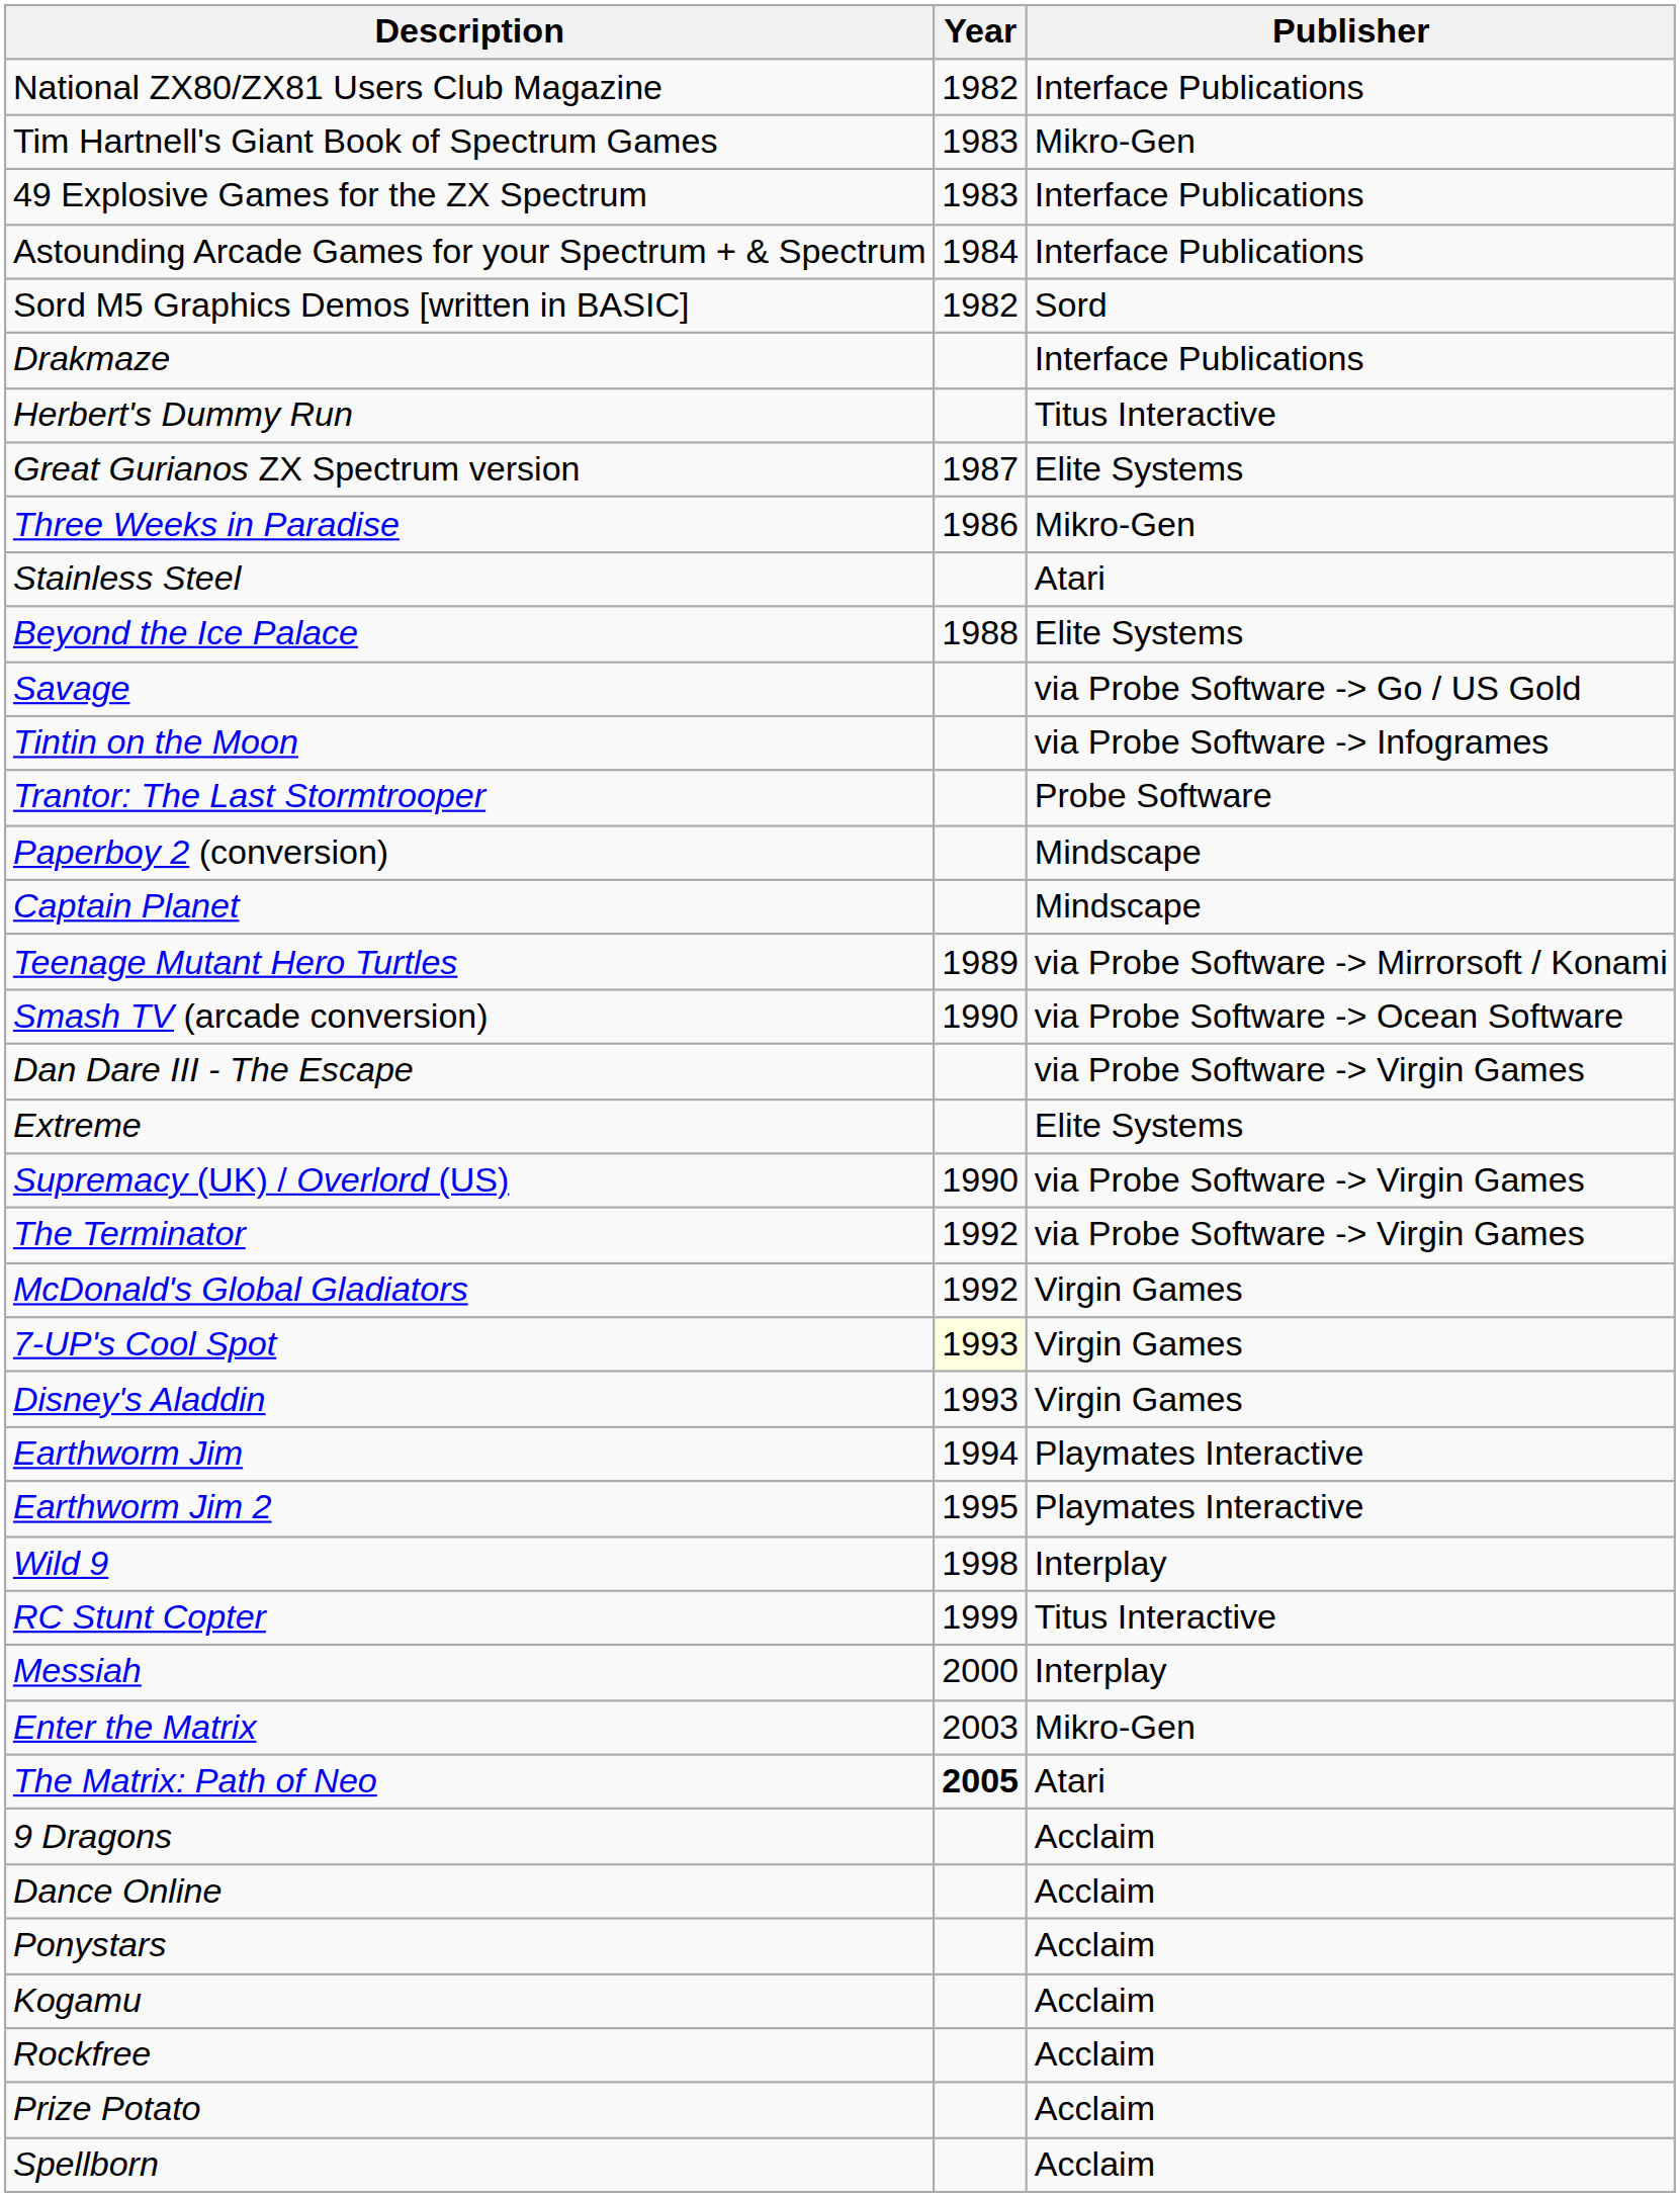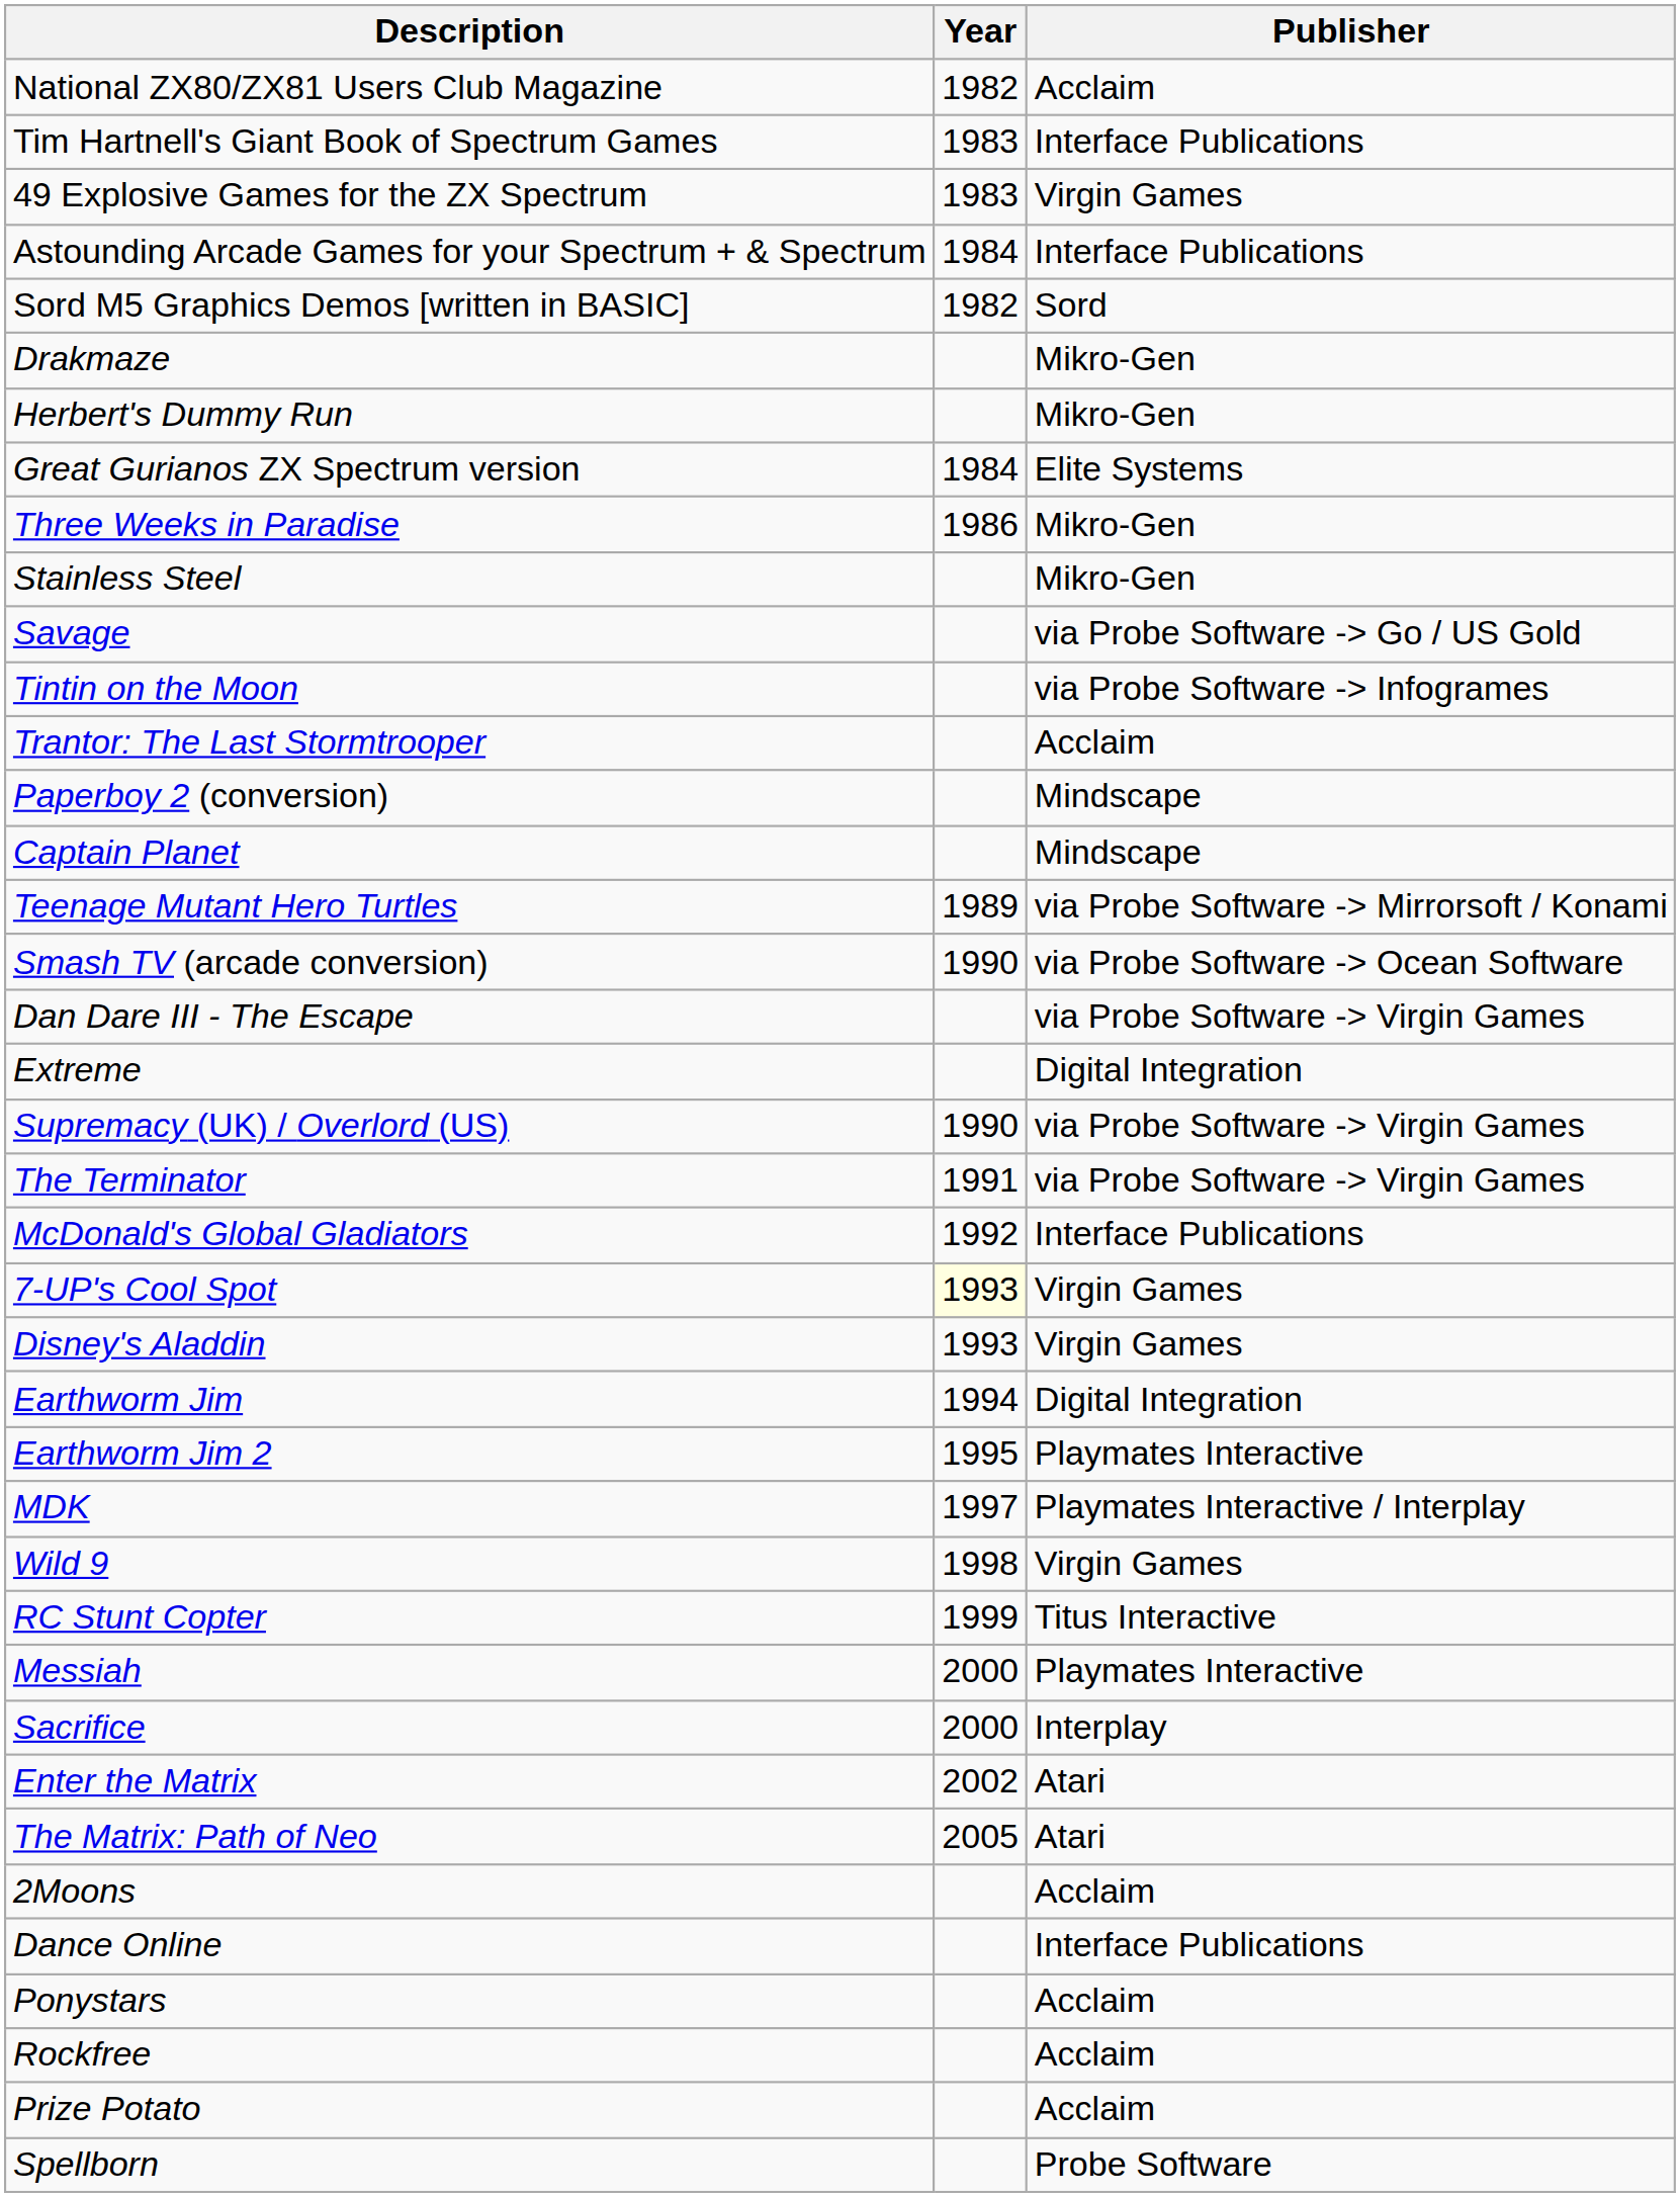National ZX80/ZX81 Users Club Magazine | Publisher: Interface Publications -> Acclaim
Tim Hartnell's Giant Book of Spectrum Games | Publisher: Mikro-Gen -> Interface Publications
49 Explosive Games for the ZX Spectrum | Publisher: Interface Publications -> Virgin Games
Drakmaze | Publisher: Interface Publications -> Mikro-Gen
Herbert's Dummy Run | Publisher: Titus Interactive -> Mikro-Gen
Great Gurianos ZX Spectrum version | Year: 1987 -> 1984
Stainless Steel | Publisher: Atari -> Mikro-Gen
- row: Beyond the Ice Palace | 1988 | Elite Systems
Trantor: The Last Stormtrooper | Publisher: Probe Software -> Acclaim
Extreme | Publisher: Elite Systems -> Digital Integration
The Terminator | Year: 1992 -> 1991
McDonald's Global Gladiators | Publisher: Virgin Games -> Interface Publications
Earthworm Jim | Publisher: Playmates Interactive -> Digital Integration
+ row: MDK | 1997 | Playmates Interactive / Interplay
Wild 9 | Publisher: Interplay -> Virgin Games
Messiah | Publisher: Interplay -> Playmates Interactive
+ row: Sacrifice | 2000 | Interplay
Enter the Matrix | Year: 2003 -> 2002
Enter the Matrix | Publisher: Mikro-Gen -> Atari
The Matrix: Path of Neo | Year: bold -> normal
+ row: 2Moons | Acclaim
- row: 9 Dragons | Acclaim
Dance Online | Publisher: Acclaim -> Interface Publications
- row: Kogamu | Acclaim
Spellborn | Publisher: Acclaim -> Probe Software
